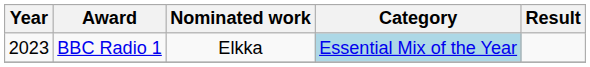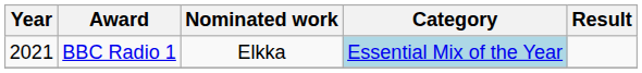BBC Radio 1 | Year: 2023 -> 2021
